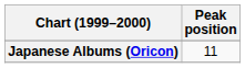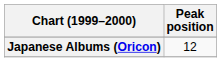Japanese Albums (Oricon) | Peak position: 11 -> 12
